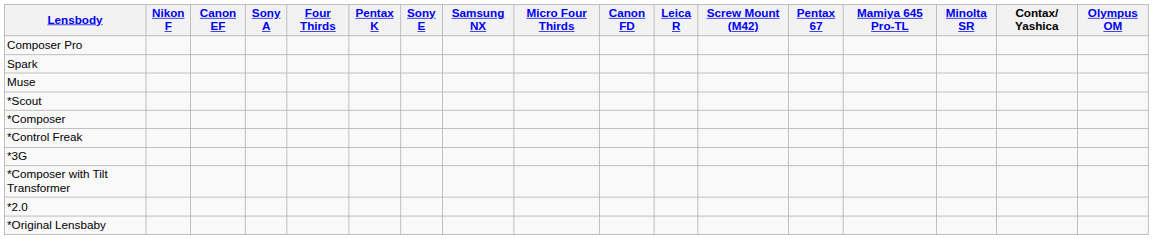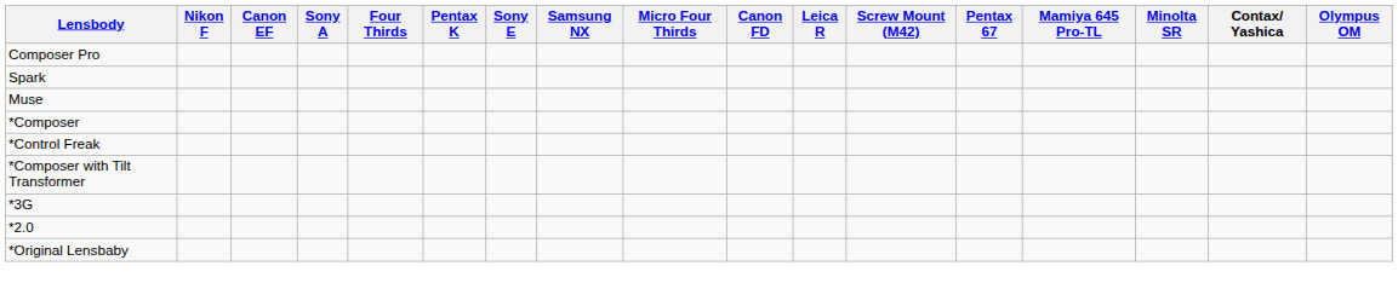- row: *Scout
rows swapped: *Composer with Tilt Transformer <-> *3G
